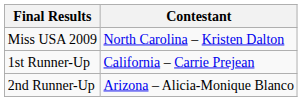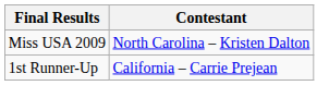- row: 2nd Runner-Up | Arizona – Alicia-Monique Blanco
